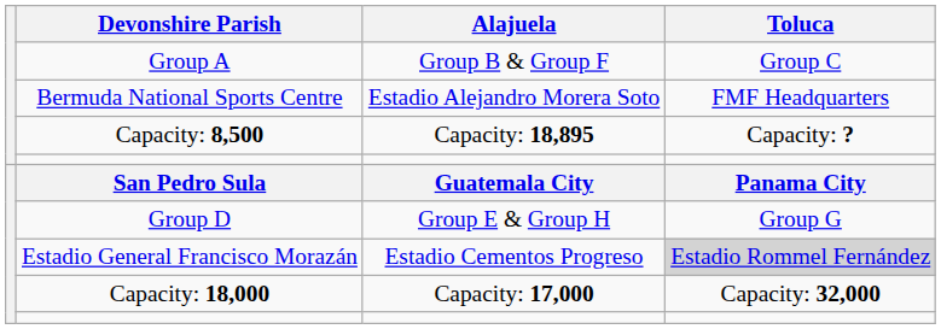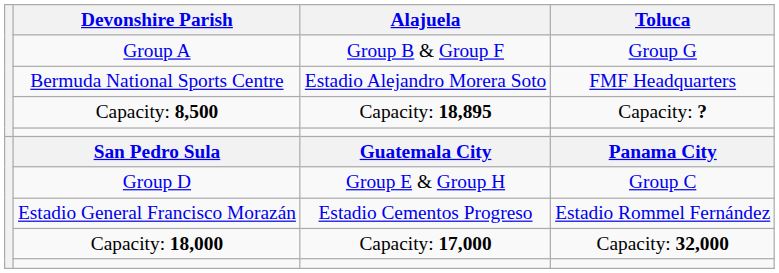Group A | Toluca: Group C -> Group G
Group D | Toluca: Group G -> Group C
Estadio General Francisco Morazán | Toluca: lightgrey background -> no background
